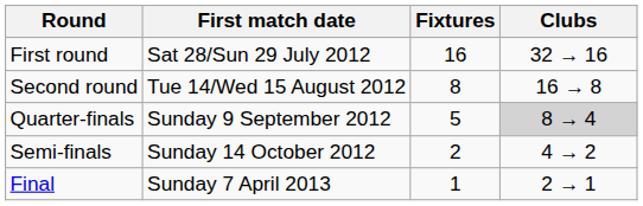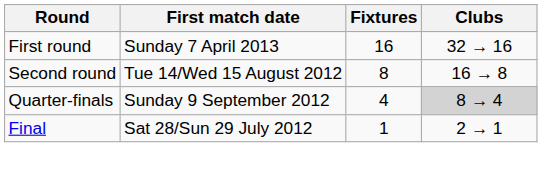First round | First match date: Sat 28/Sun 29 July 2012 -> Sunday 7 April 2013
Quarter-finals | Fixtures: 5 -> 4
- row: Semi-finals | Sunday 14 October 2012 | 2 | 4 → 2
Final | First match date: Sunday 7 April 2013 -> Sat 28/Sun 29 July 2012
